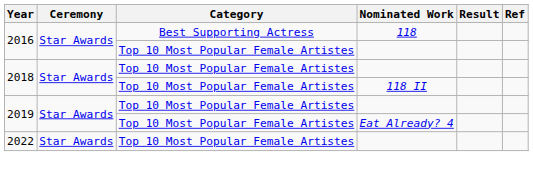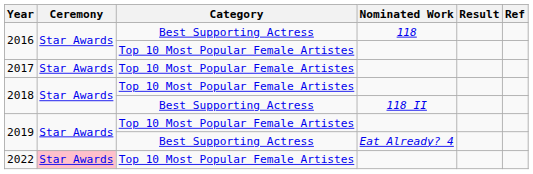+ row: 2017 | Star Awards | Top 10 Most Popular Female Artistes
2018 / 118 II | Category: Top 10 Most Popular Female Artistes -> Best Supporting Actress
2019 / Eat Already? 4 | Category: Top 10 Most Popular Female Artistes -> Best Supporting Actress
2022 | Ceremony: no background -> pink background
